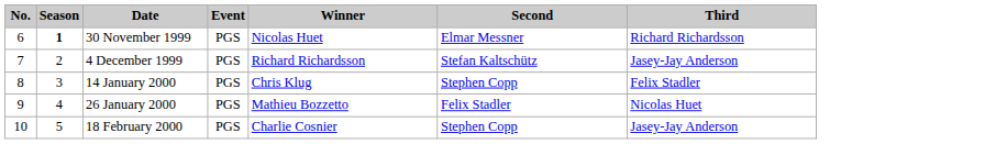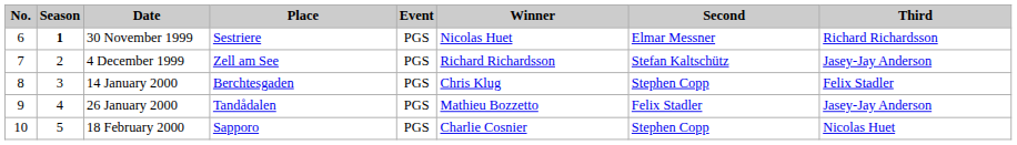+ column: Place | Sestriere | Zell am See | Berchtesgaden | Tandådalen | Sapporo
26 January 2000 | Third: Nicolas Huet -> Jasey-Jay Anderson
18 February 2000 | Third: Jasey-Jay Anderson -> Nicolas Huet
